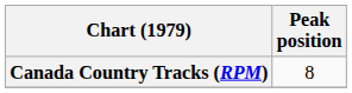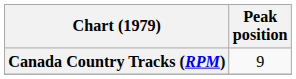Canada Country Tracks (RPM) | Peak position: 8 -> 9
